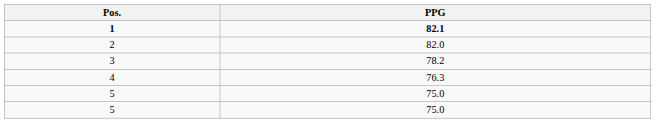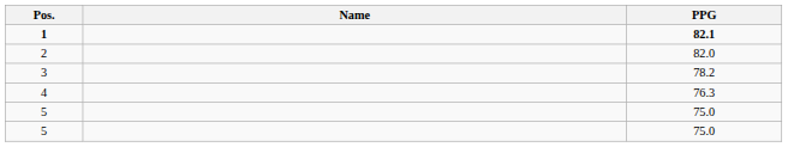+ column: Name
